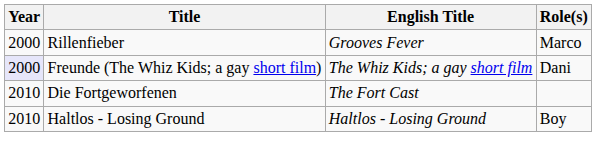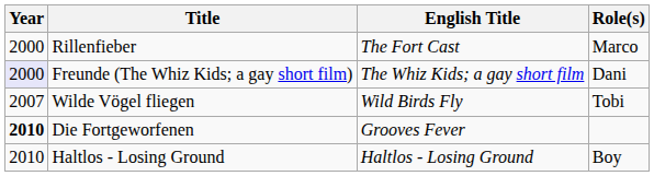Rillenfieber | English Title: Grooves Fever -> The Fort Cast
+ row: 2007 | Wilde Vögel fliegen | Wild Birds Fly | Tobi
Die Fortgeworfenen | Year: normal -> bold
Die Fortgeworfenen | English Title: The Fort Cast -> Grooves Fever
